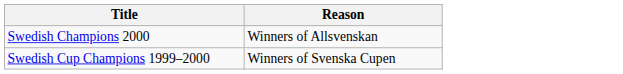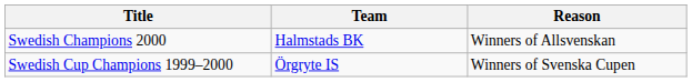+ column: Team | Halmstads BK | Örgryte IS
